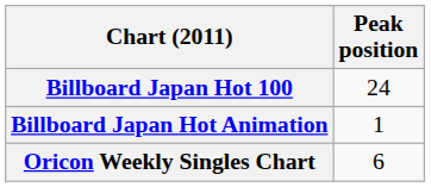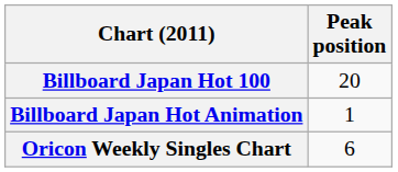Billboard Japan Hot 100 | Peak position: 24 -> 20
